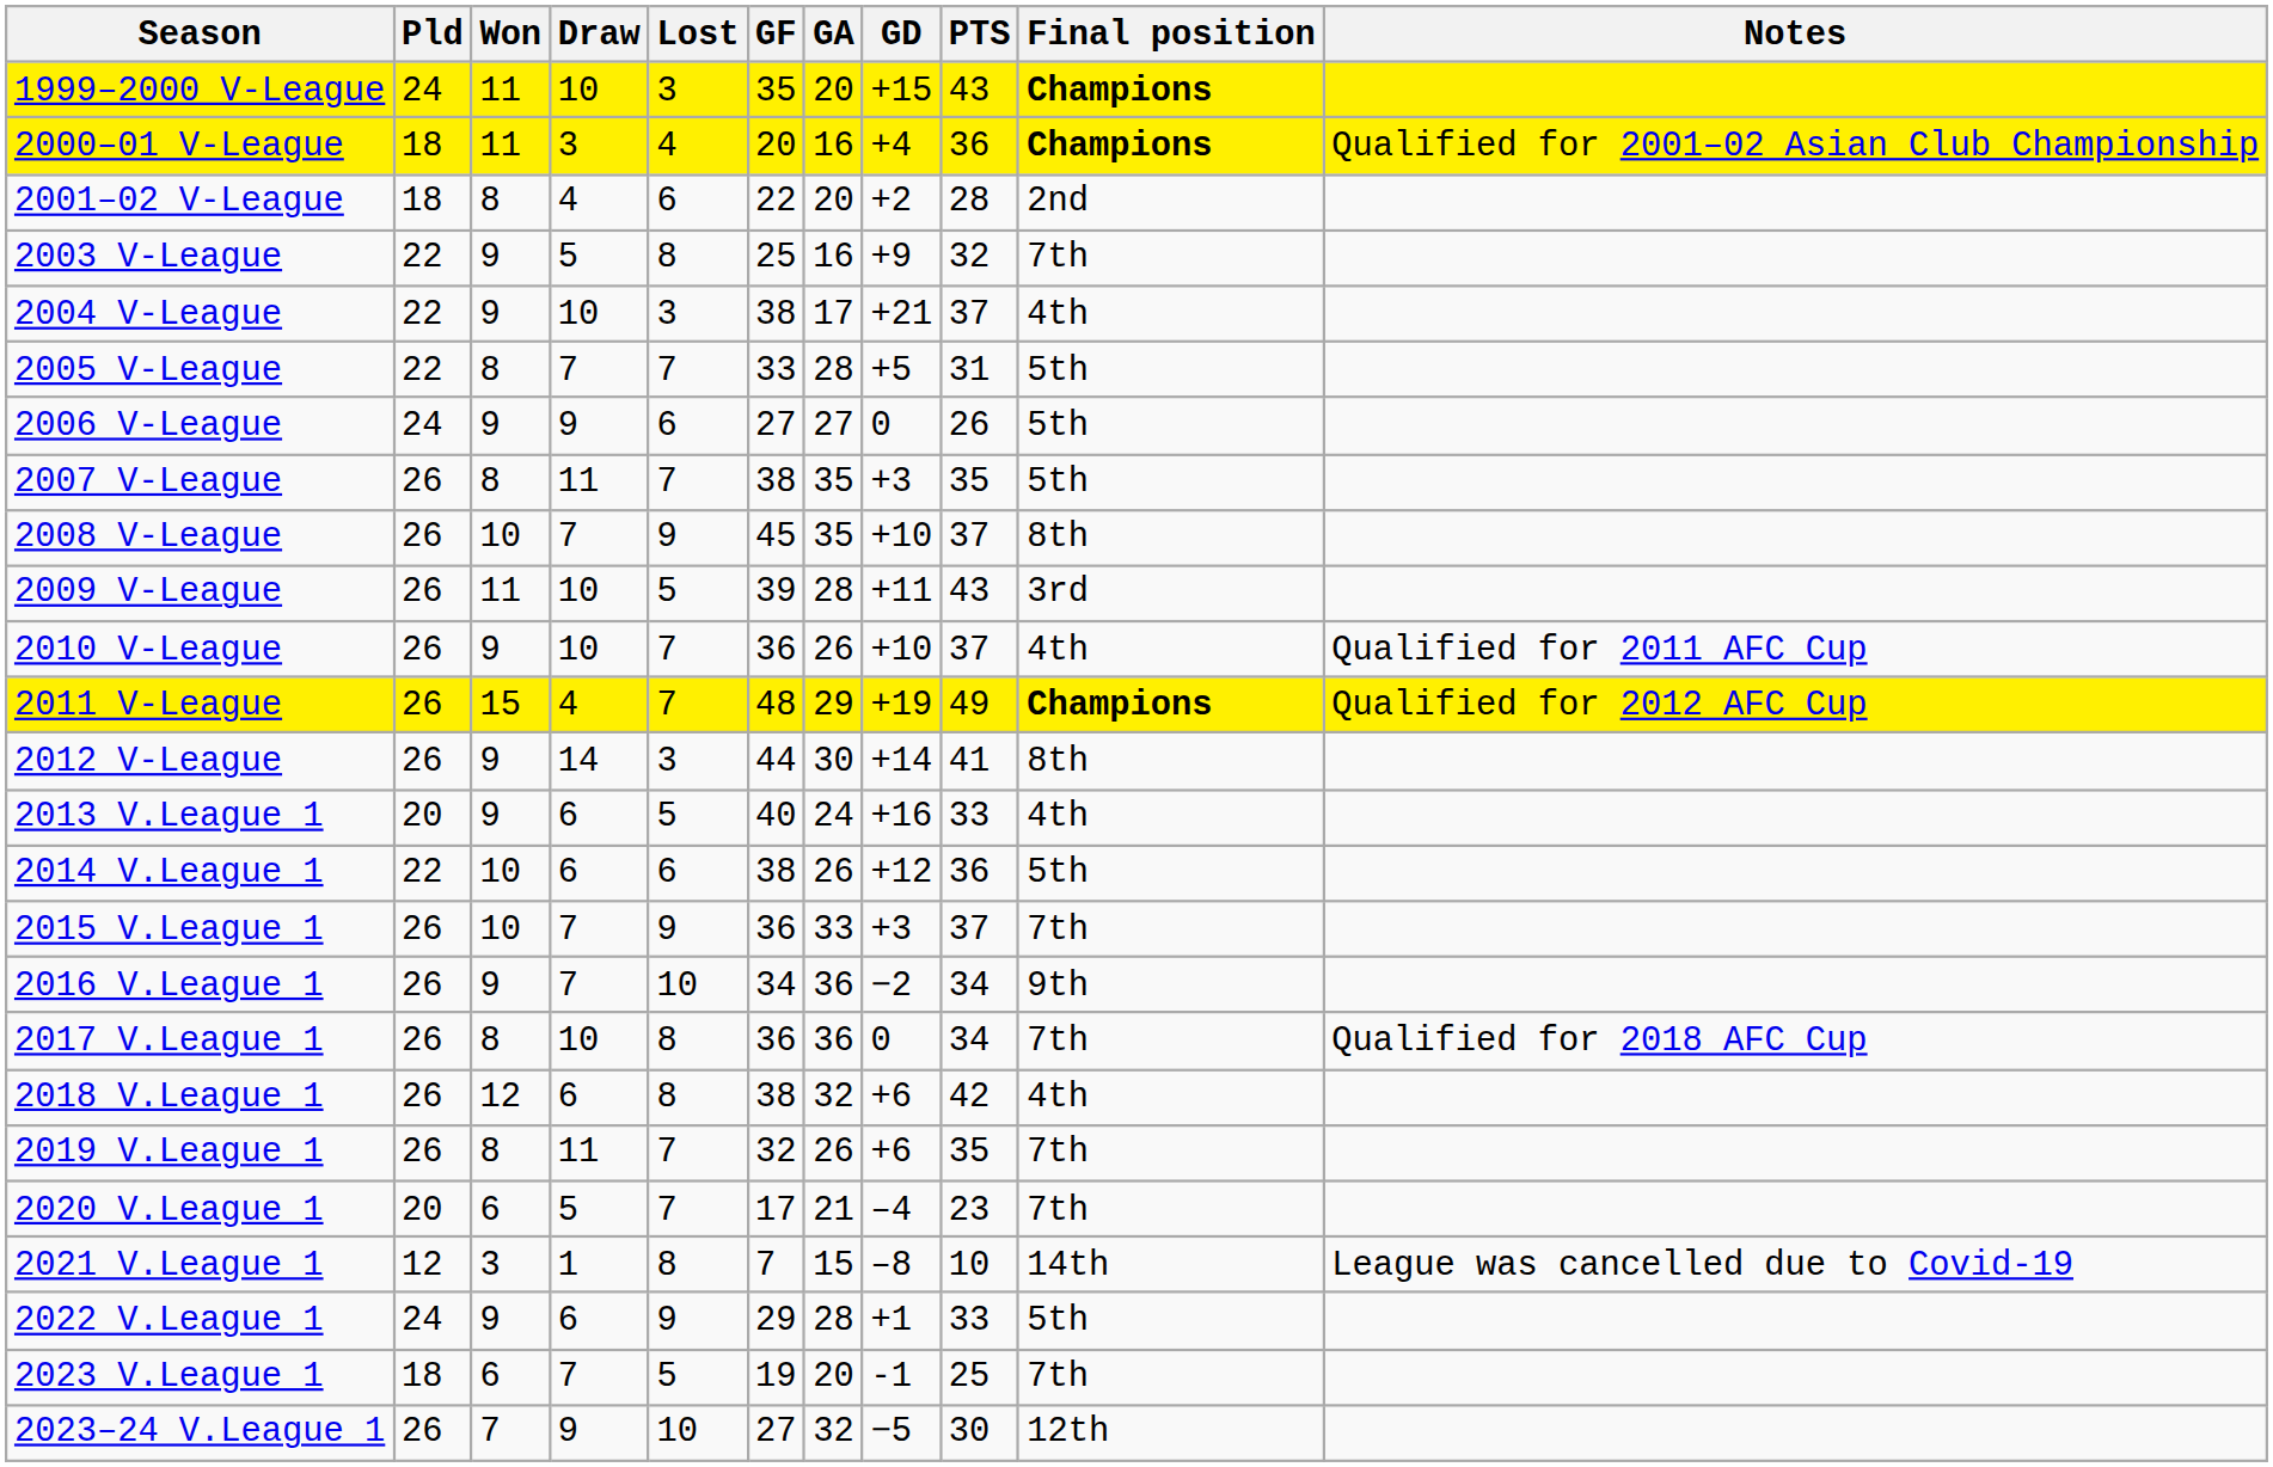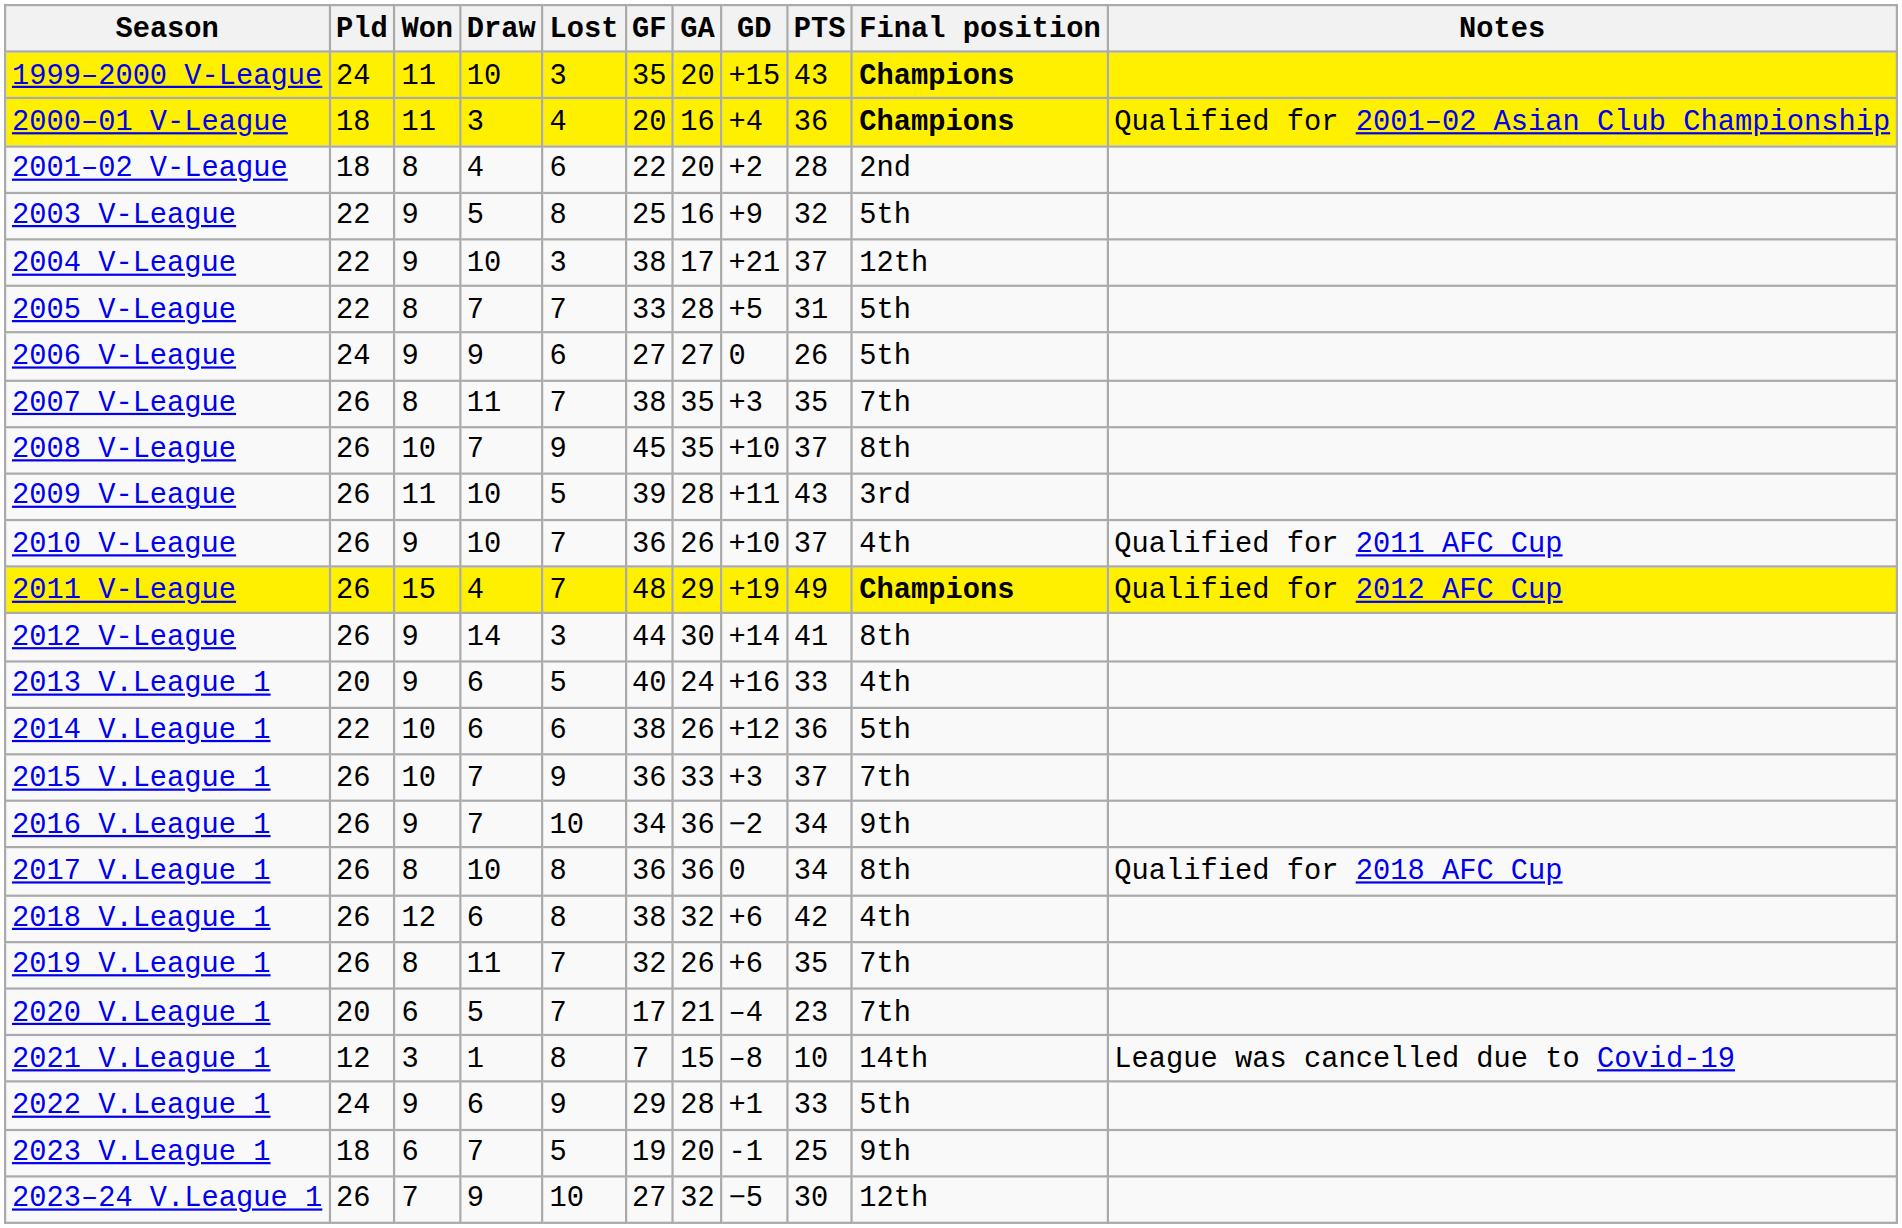2003 V-League | Final position: 7th -> 5th
2004 V-League | Final position: 4th -> 12th
2007 V-League | Final position: 5th -> 7th
2017 V.League 1 | Final position: 7th -> 8th
2023 V.League 1 | Final position: 7th -> 9th
